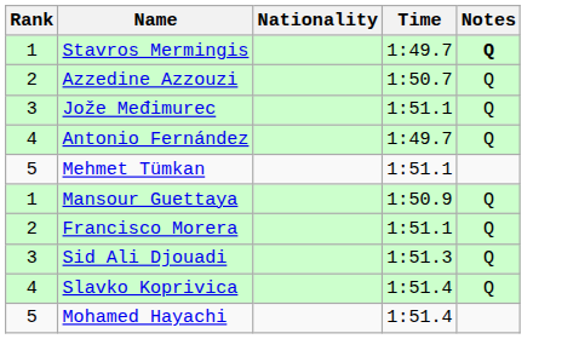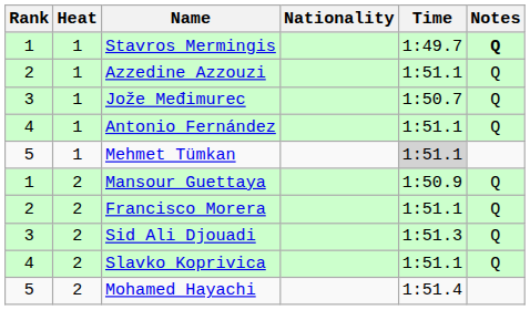+ column: Heat | 1 | 1 | 1 | 1 | 1 | 2 | 2 | 2 | 2 | 2
Azzedine Azzouzi | Time: 1:50.7 -> 1:51.1
Jože Međimurec | Time: 1:51.1 -> 1:50.7
Antonio Fernández | Time: 1:49.7 -> 1:51.1
Mehmet Tümkan | Time: no background -> lightgrey background
Slavko Koprivica | Time: 1:51.4 -> 1:51.1
